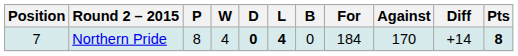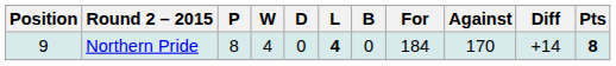Northern Pride | Position: 7 -> 9
Northern Pride | D: bold -> normal
